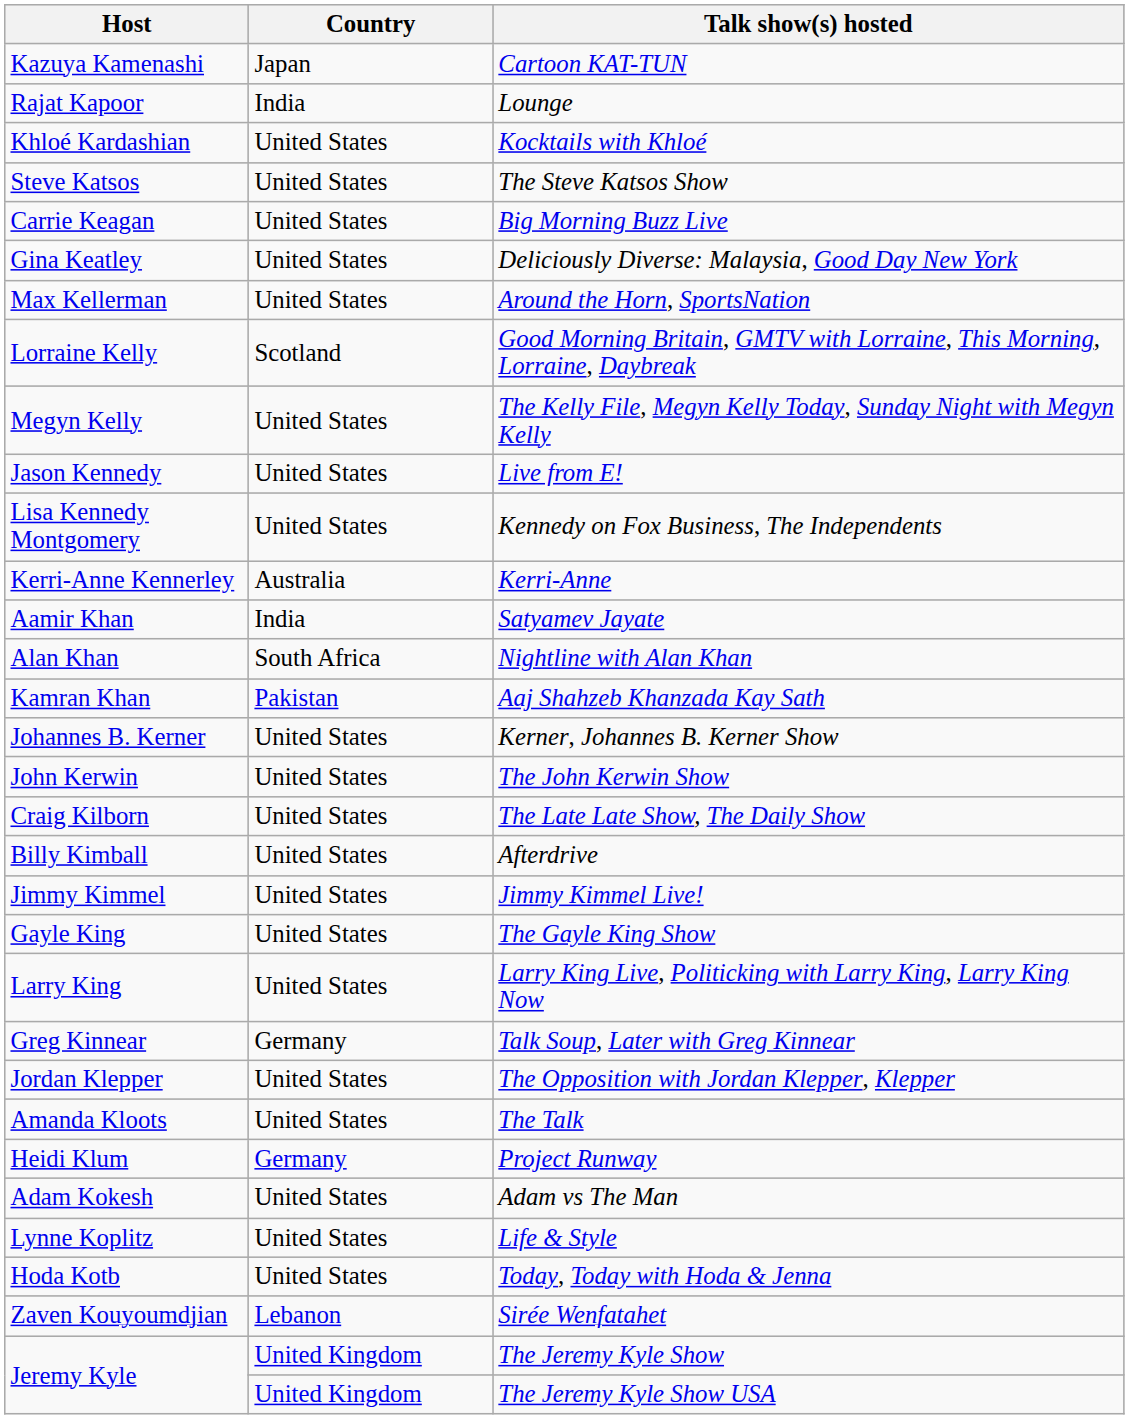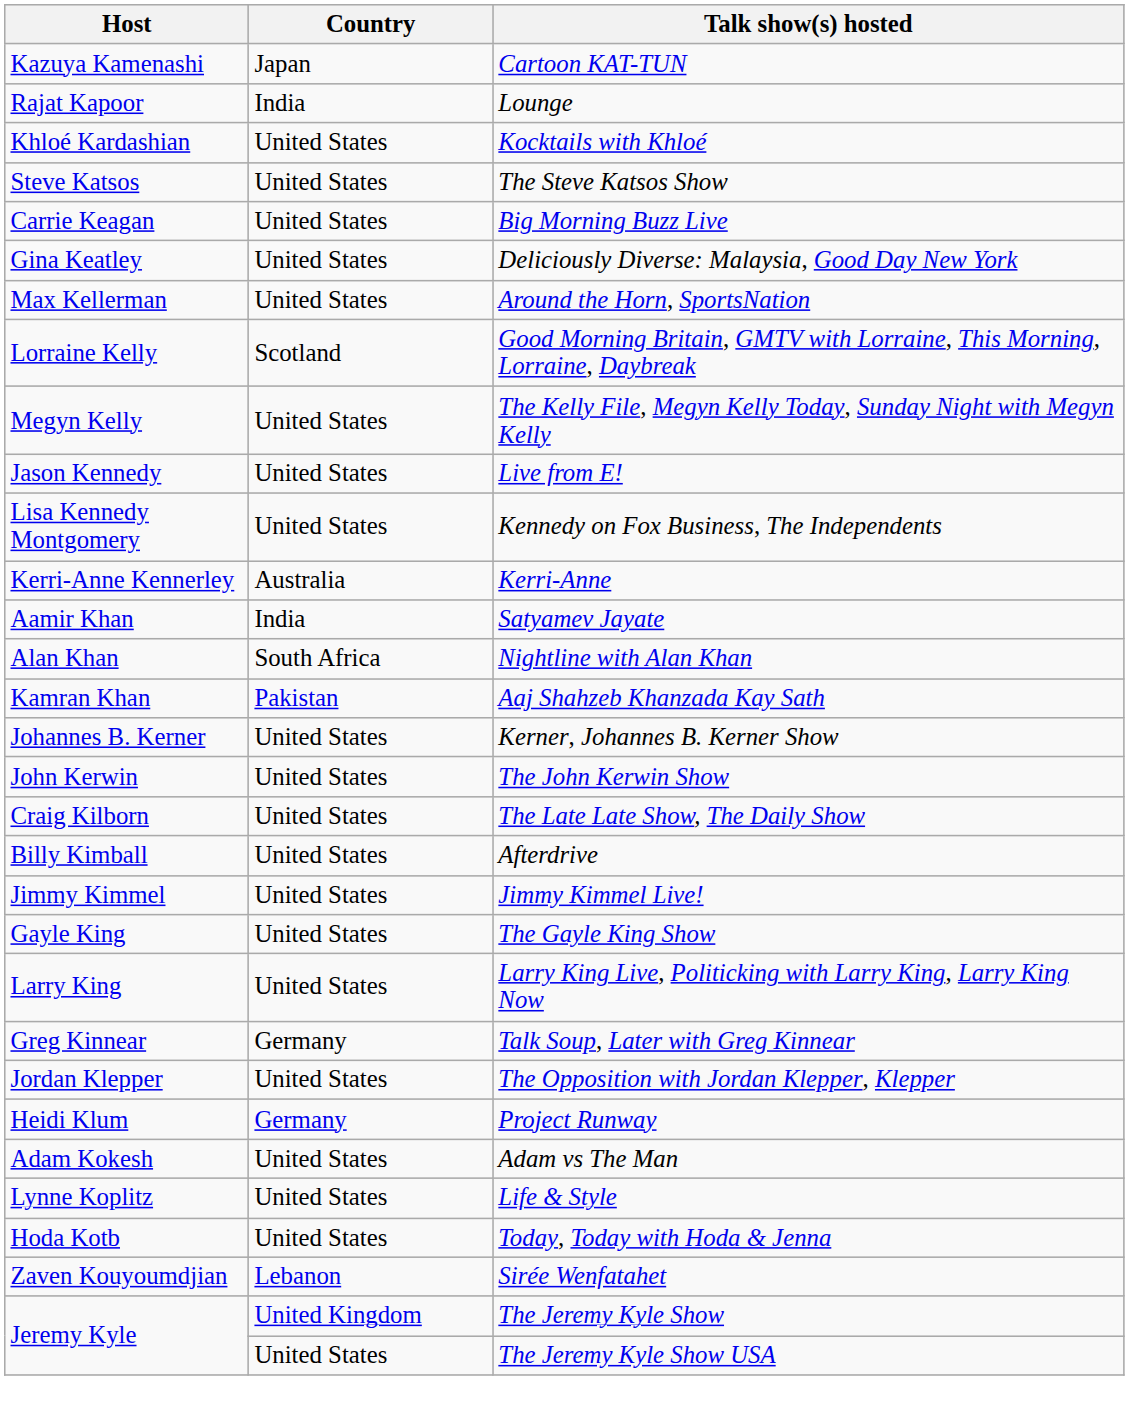- row: Amanda Kloots | United States | The Talk
The Jeremy Kyle Show USA | Country: United Kingdom -> United States
